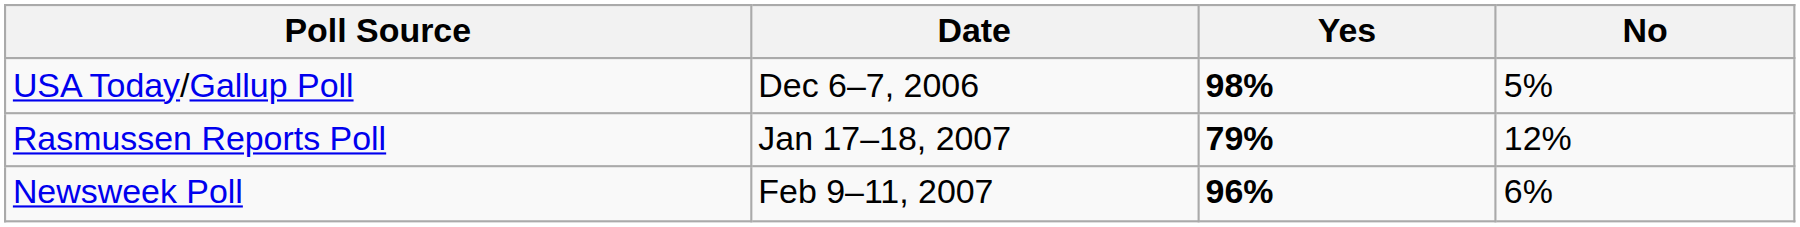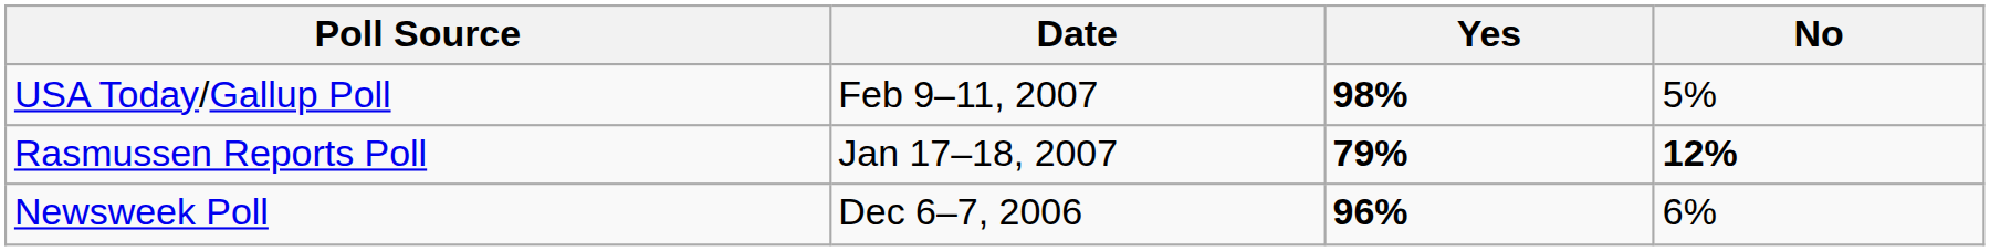USA Today/Gallup Poll | Date: Dec 6–7, 2006 -> Feb 9–11, 2007
Rasmussen Reports Poll | No: normal -> bold
Newsweek Poll | Date: Feb 9–11, 2007 -> Dec 6–7, 2006
